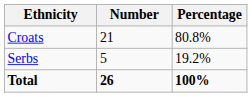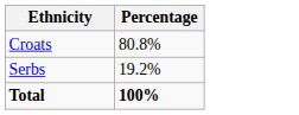- column: Number | 21 | 5 | 26
